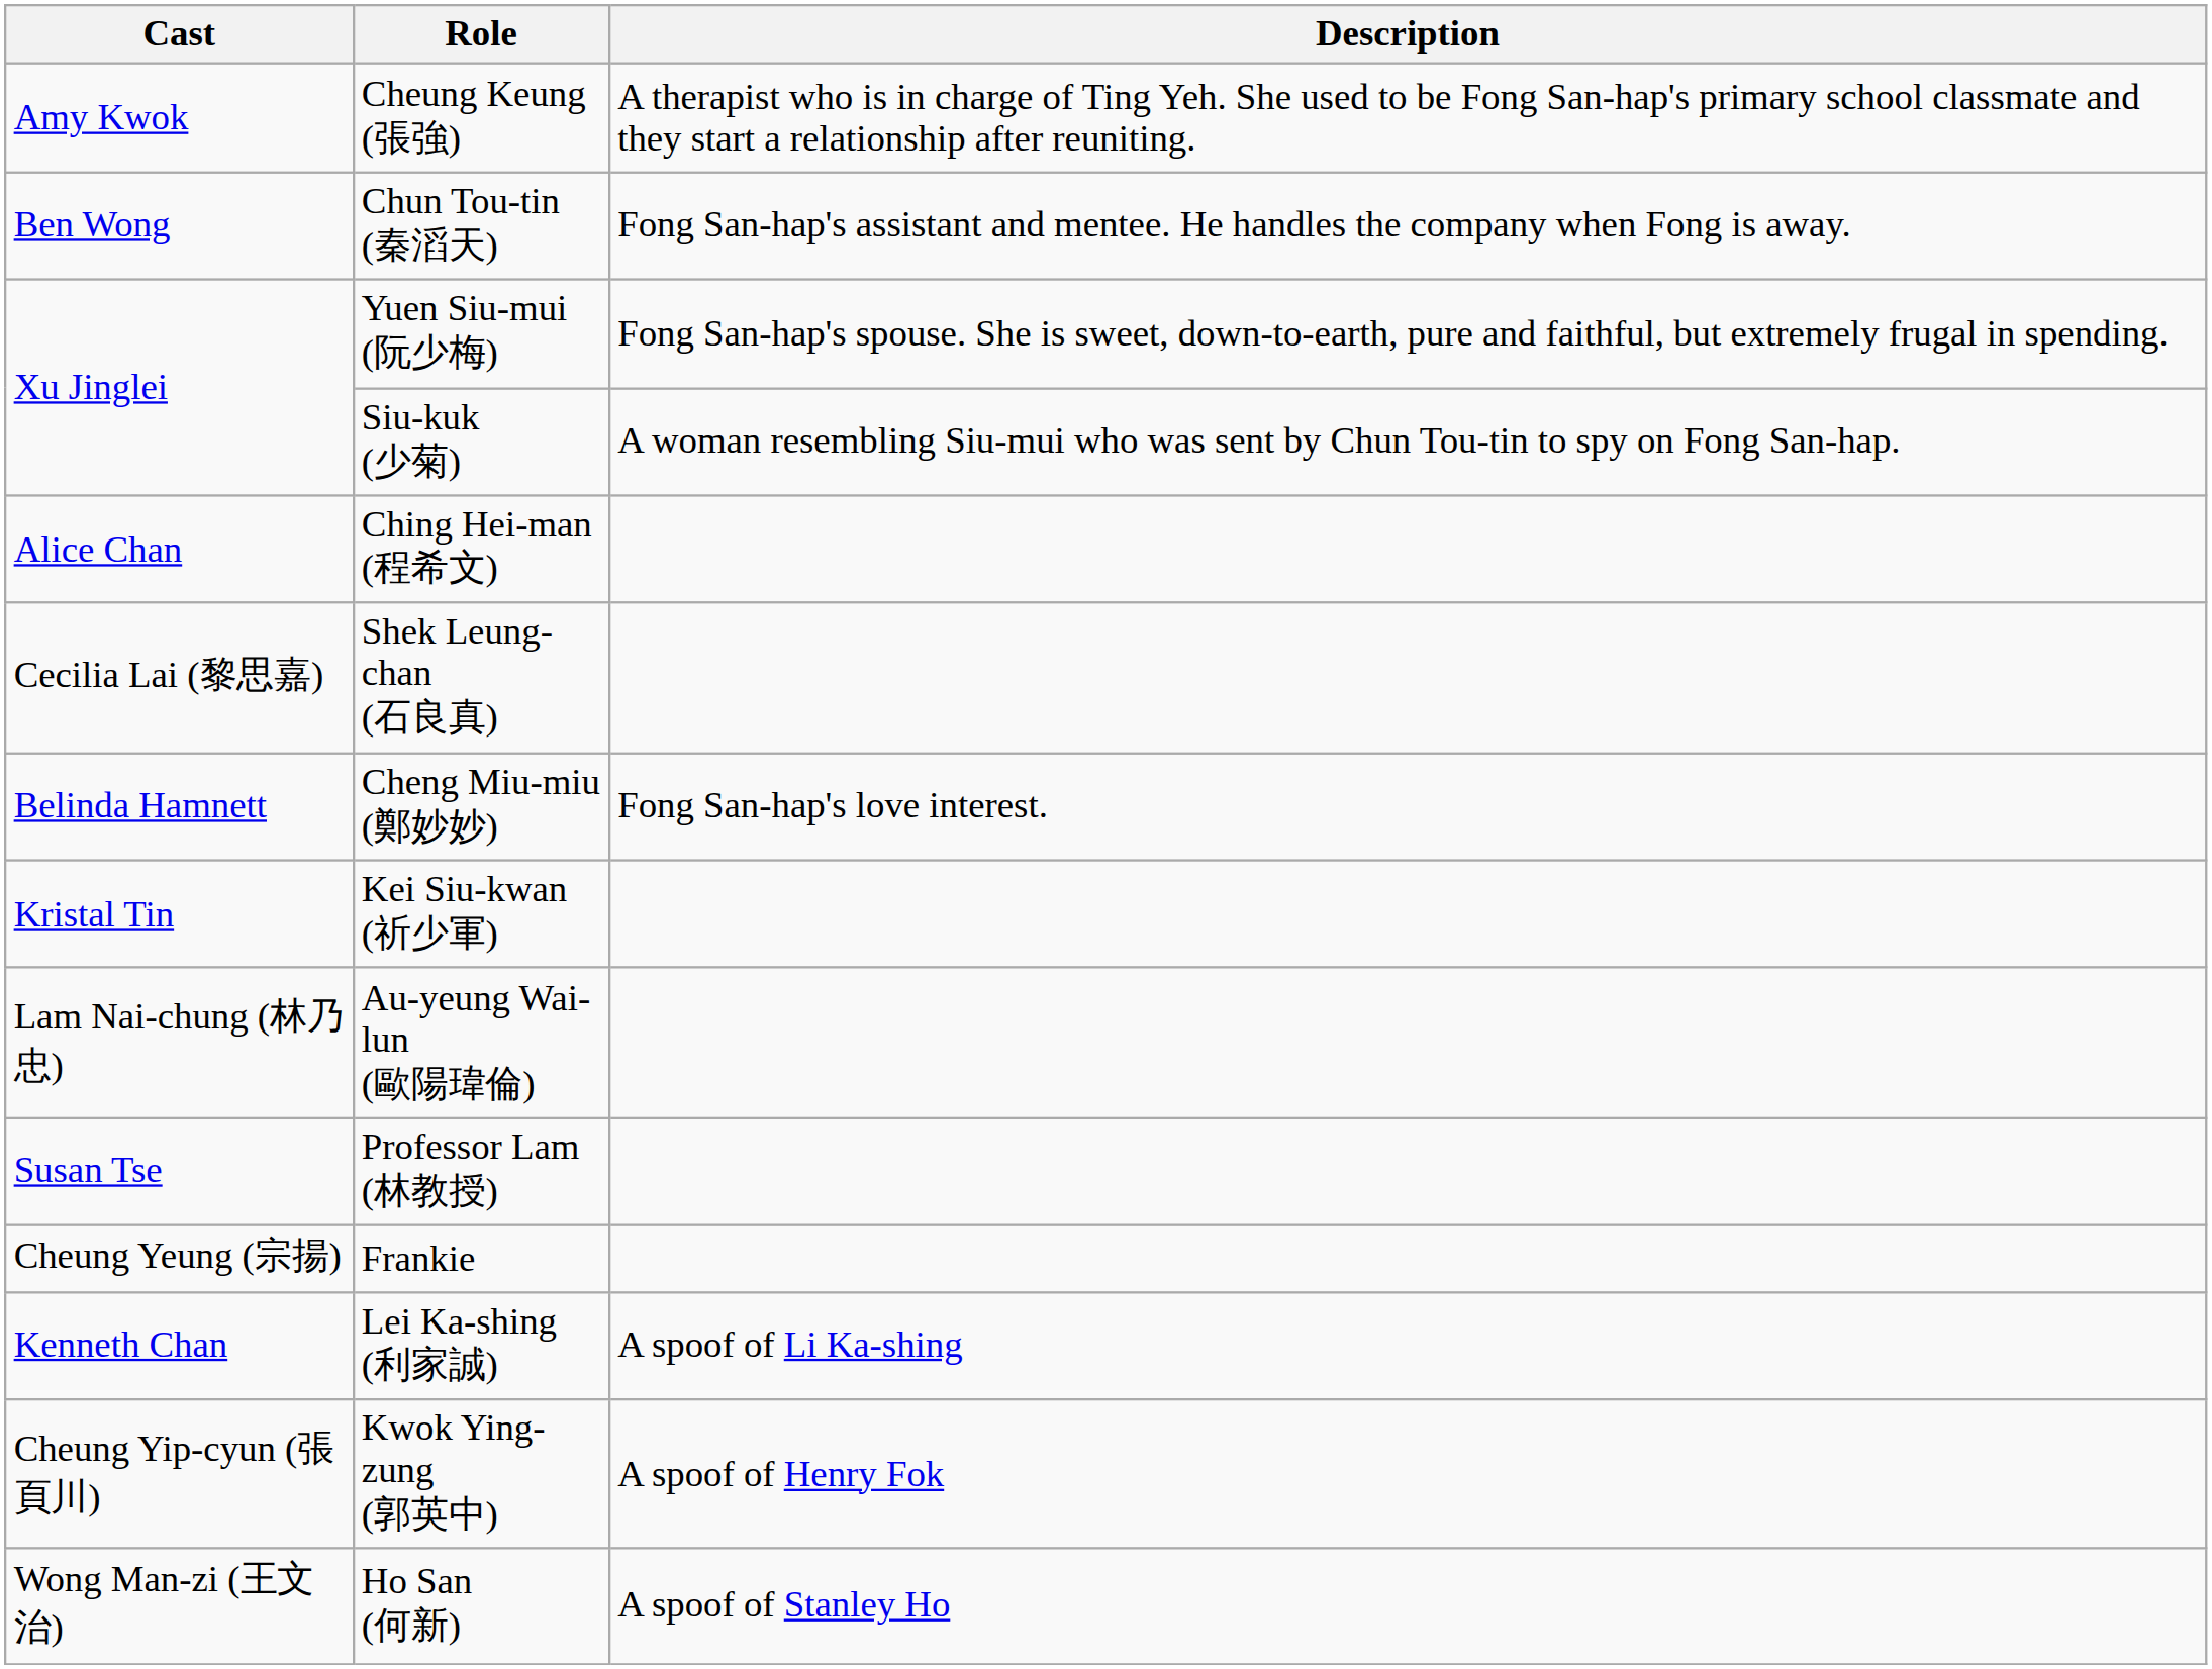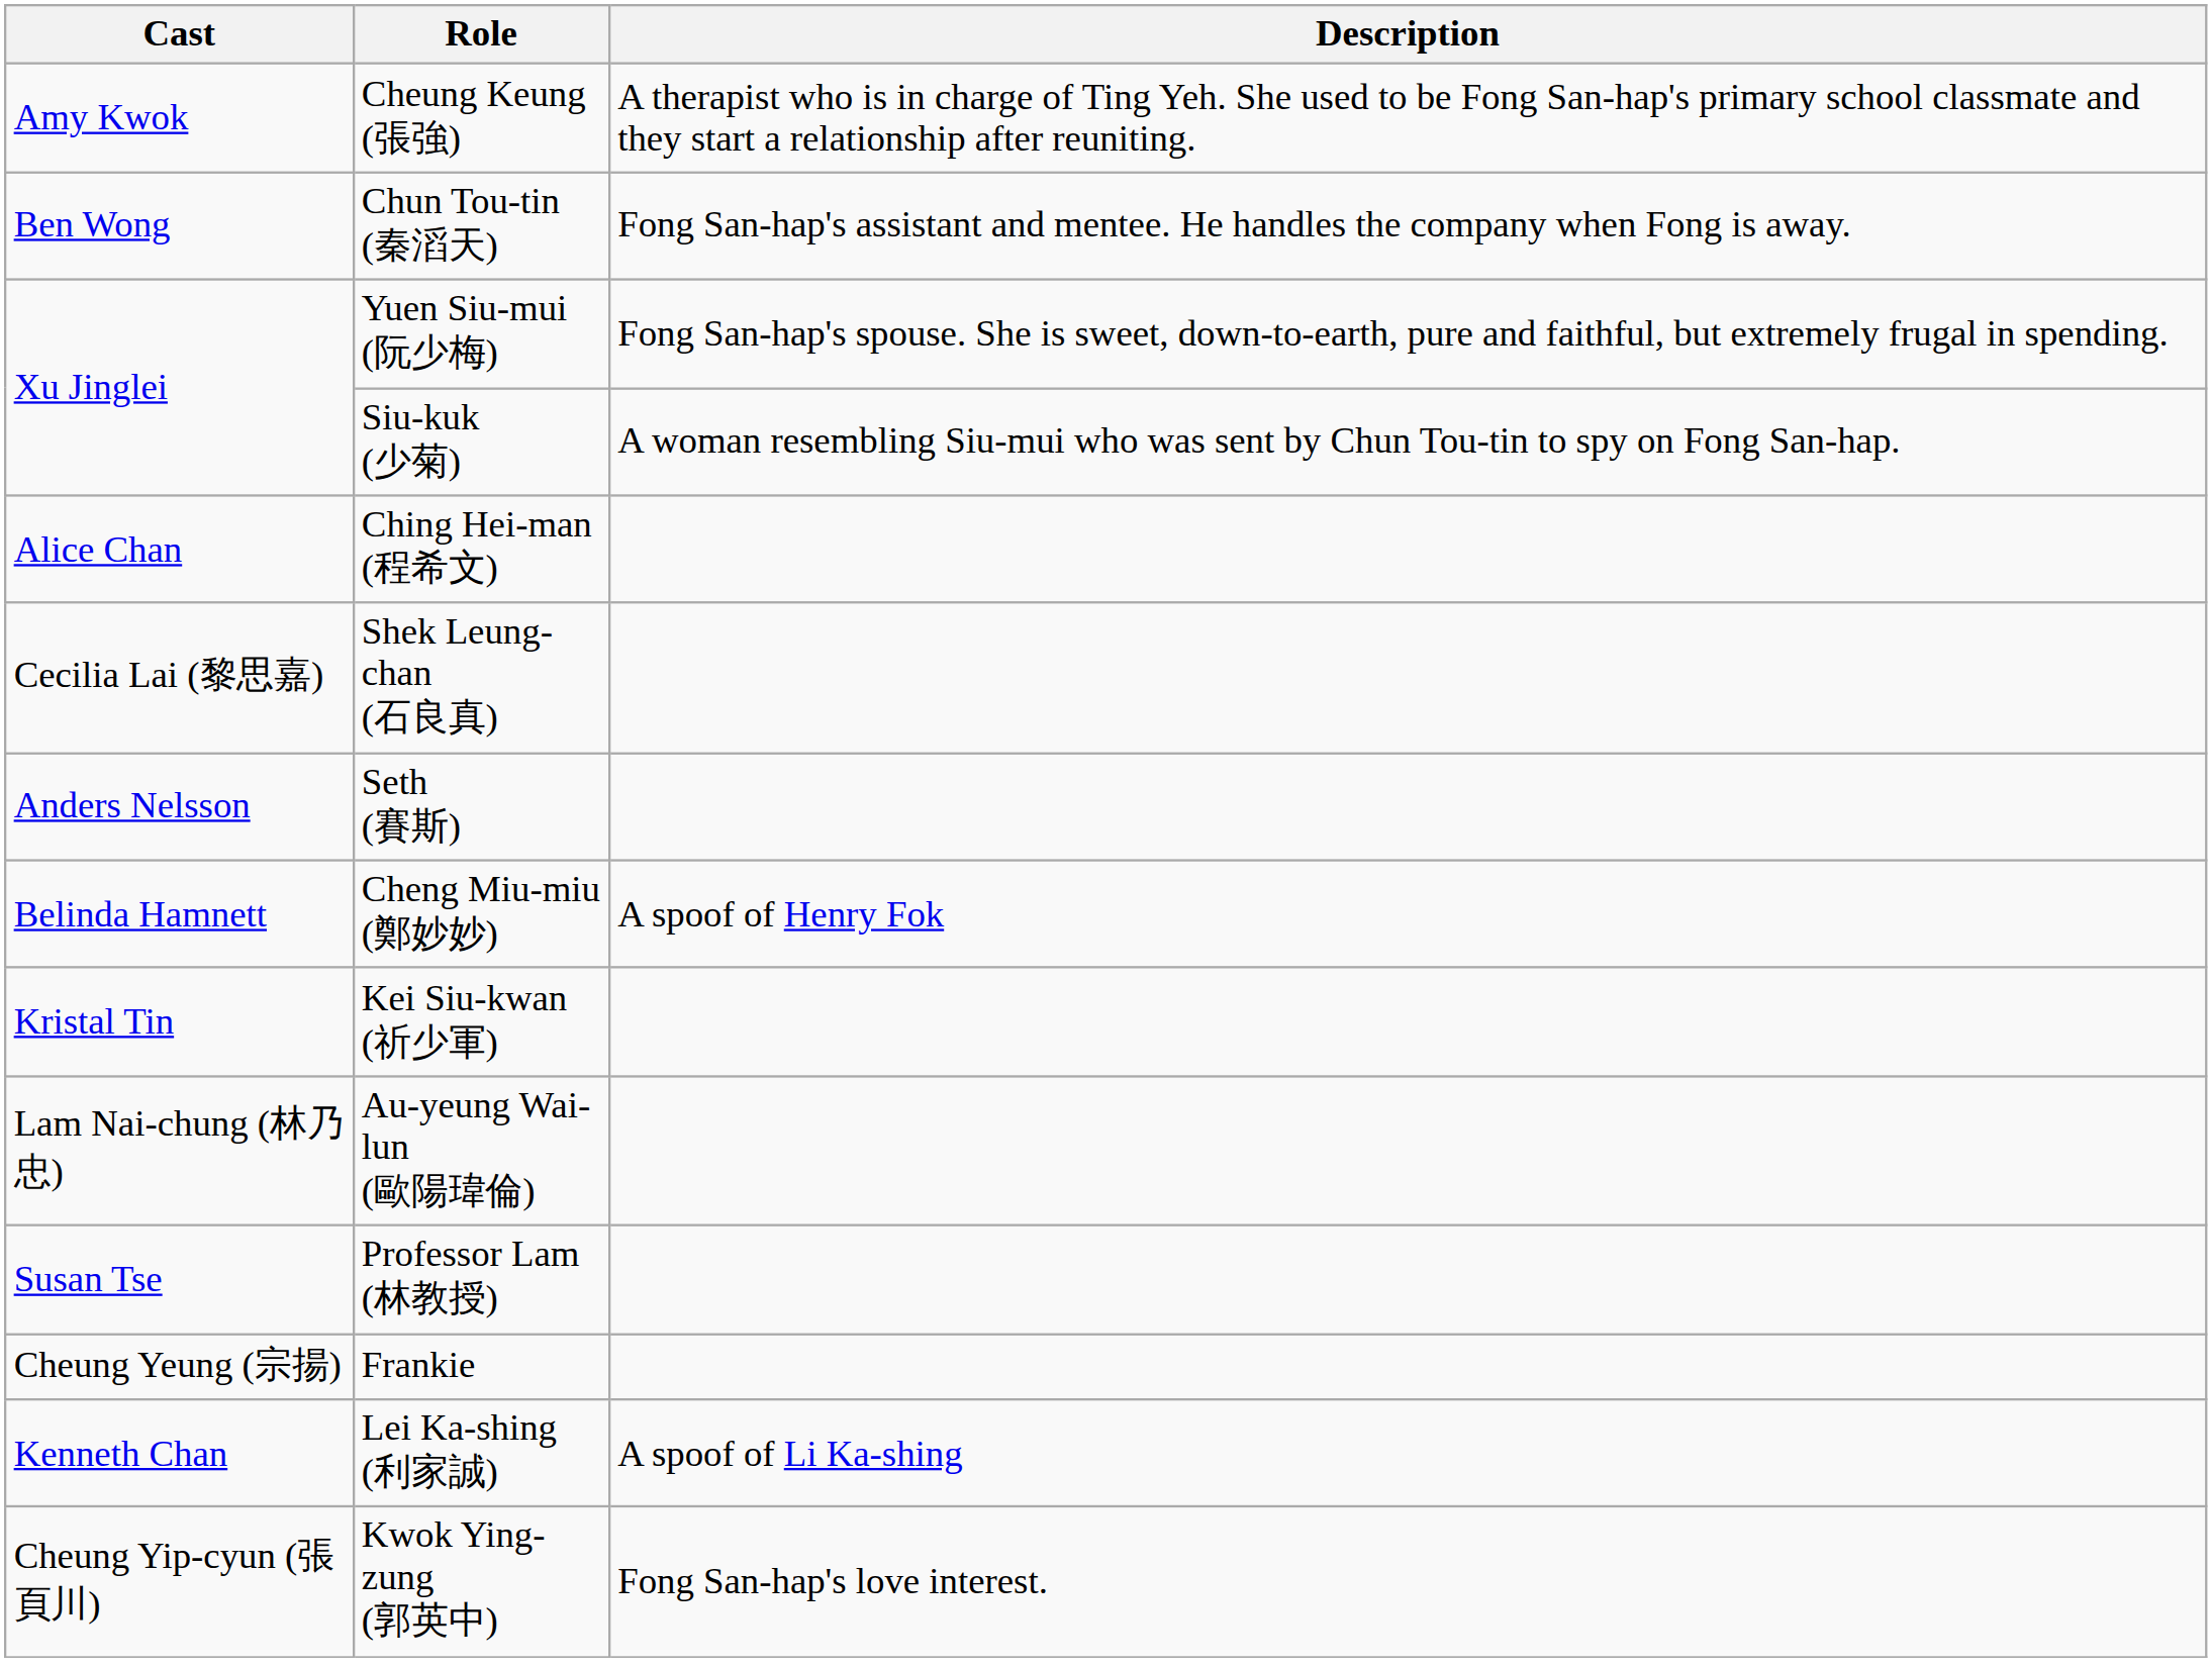+ row: Anders Nelsson | Seth (賽斯)
Cheng Miu-miu (鄭妙妙) | Description: Fong San-hap's love interest. -> A spoof of Henry Fok
Kwok Ying-zung (郭英中) | Description: A spoof of Henry Fok -> Fong San-hap's love interest.
- row: Wong Man-zi (王文治) | Ho San (何新) | A spoof of Stanley Ho
